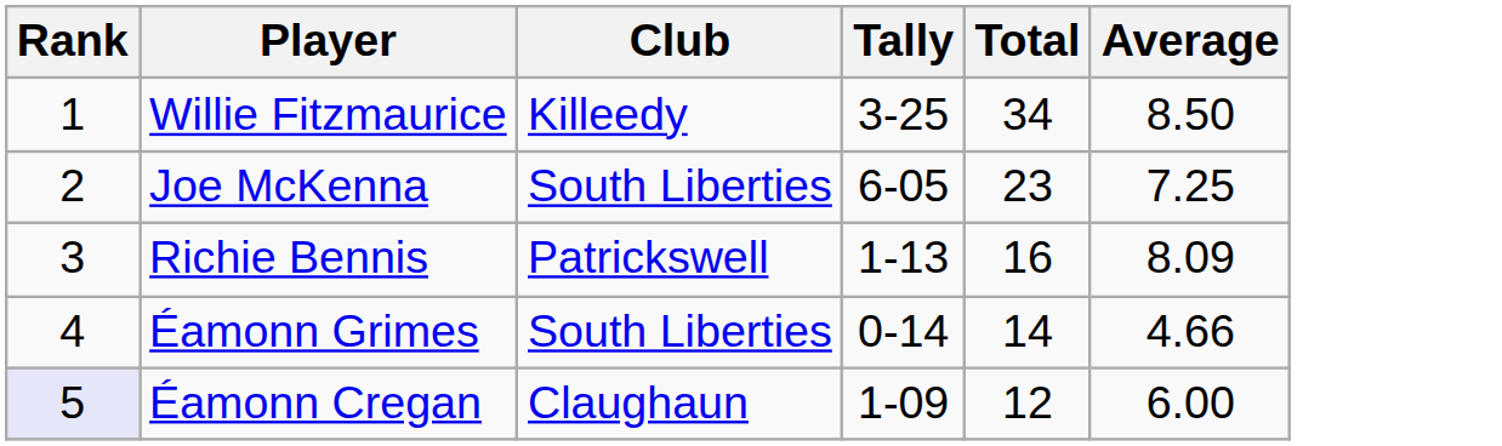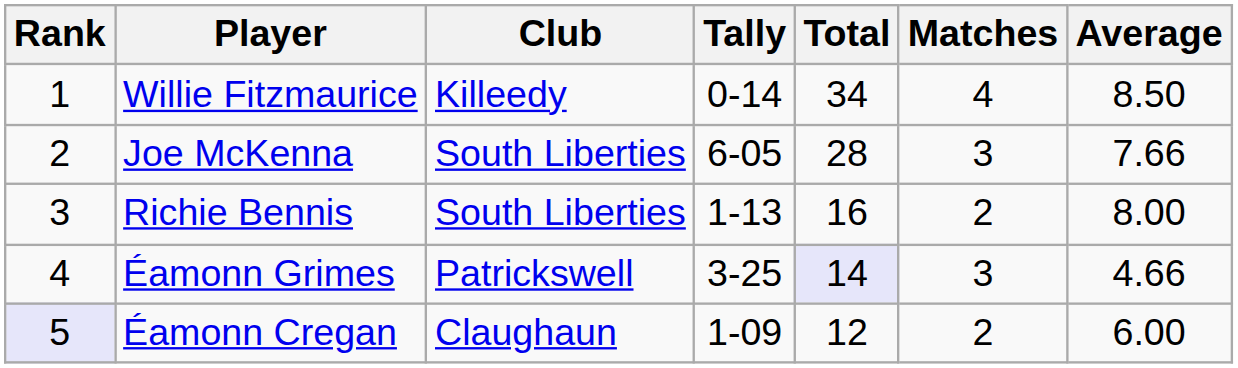+ column: Matches | 4 | 3 | 2 | 3 | 2
Willie Fitzmaurice | Tally: 3-25 -> 0-14
Joe McKenna | Total: 23 -> 28
Joe McKenna | Average: 7.25 -> 7.66
Richie Bennis | Club: Patrickswell -> South Liberties
Richie Bennis | Average: 8.09 -> 8.00
Éamonn Grimes | Club: South Liberties -> Patrickswell
Éamonn Grimes | Tally: 0-14 -> 3-25
Éamonn Grimes | Total: no background -> lavender background
